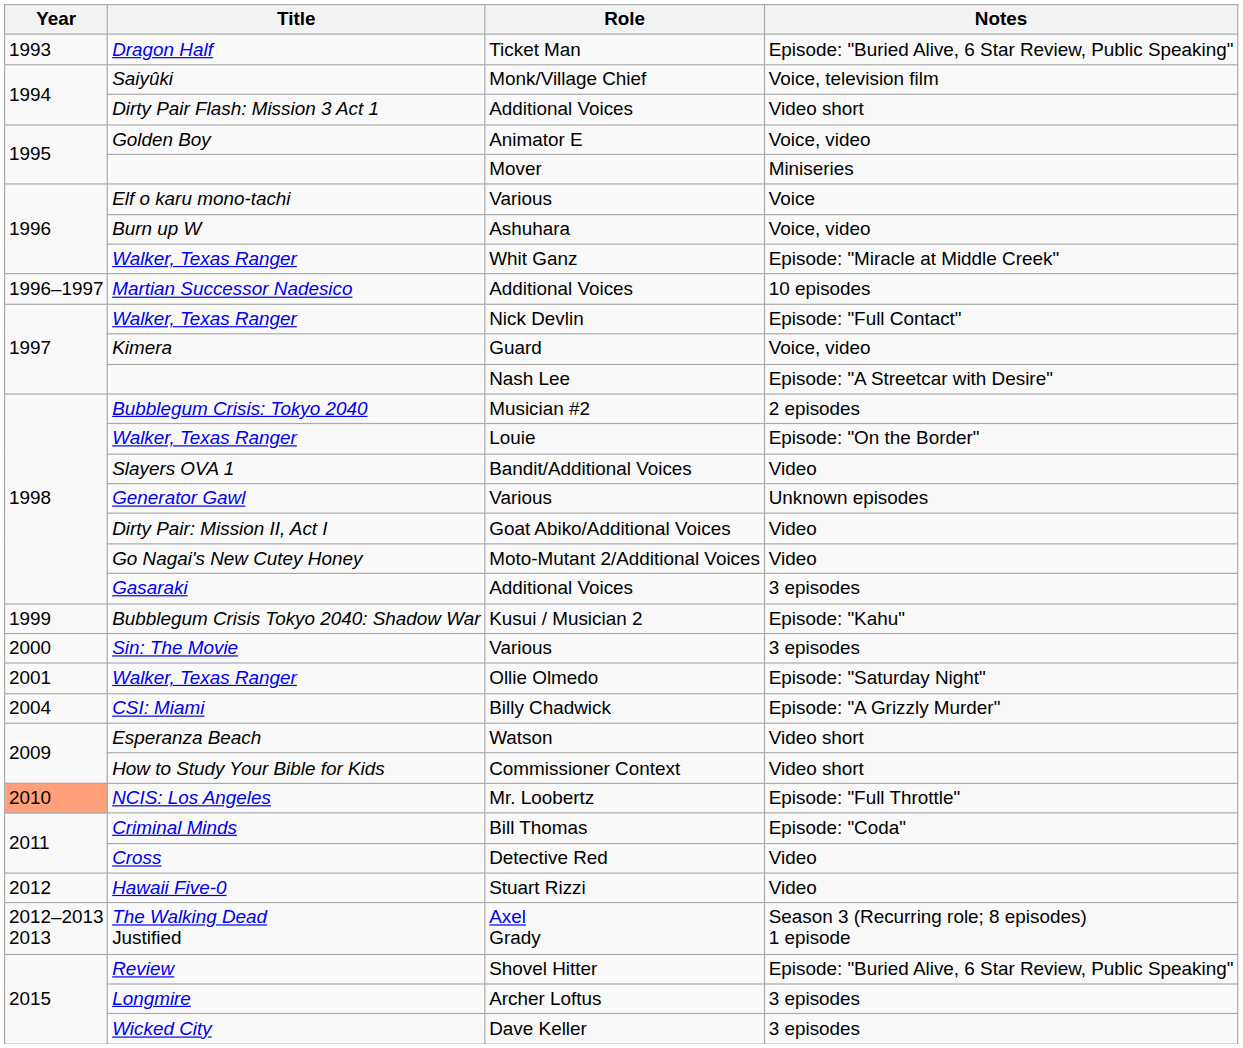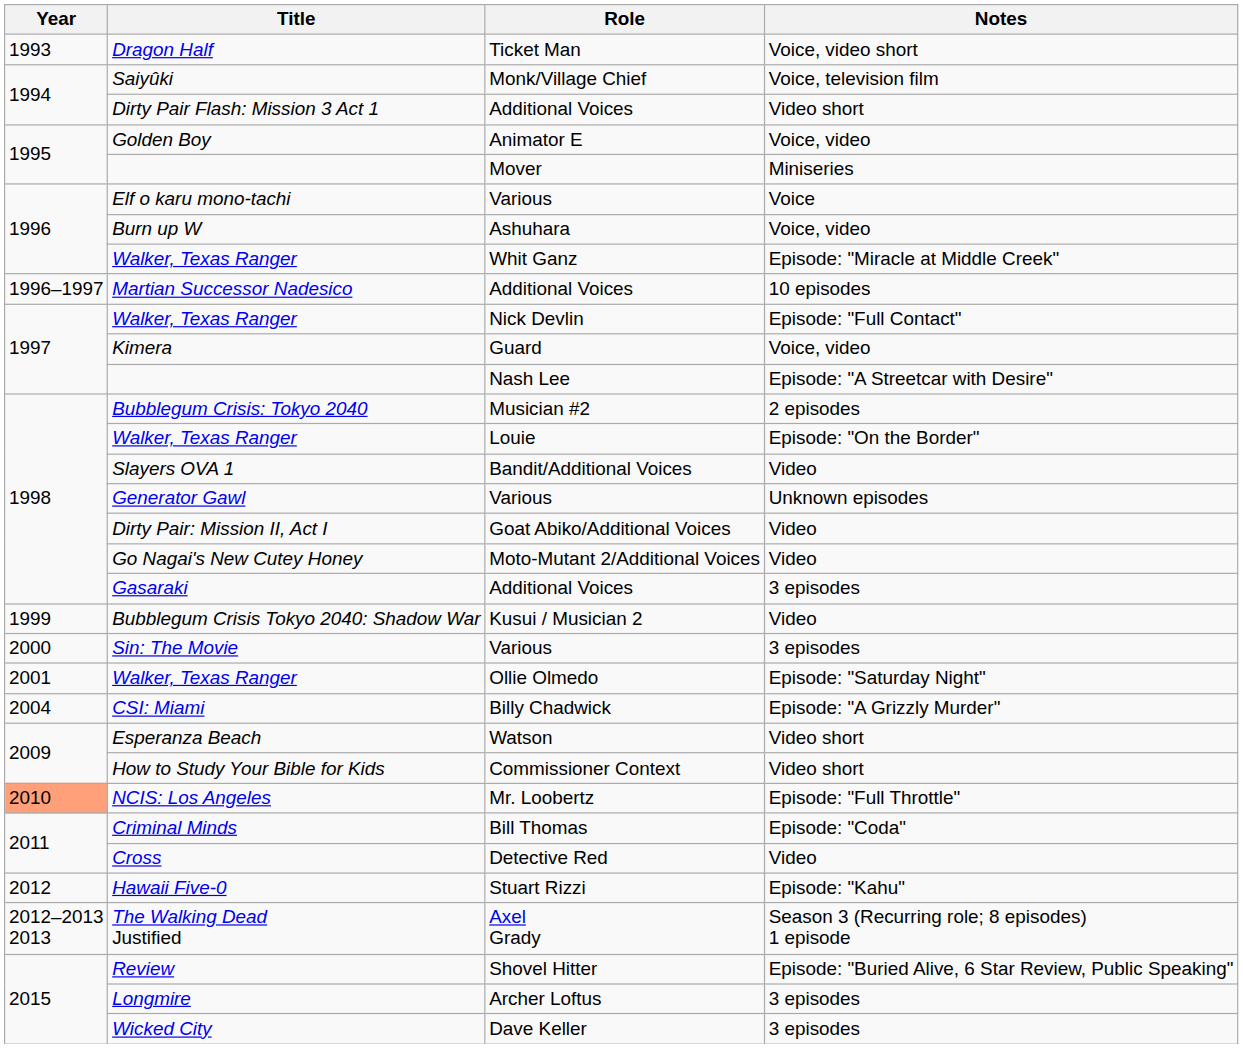Dragon Half | Notes: Episode: "Buried Alive, 6 Star Review, Public Speaking" -> Voice, video short
Bubblegum Crisis Tokyo 2040: Shadow War | Notes: Episode: "Kahu" -> Video
Hawaii Five-0 | Notes: Video -> Episode: "Kahu"
